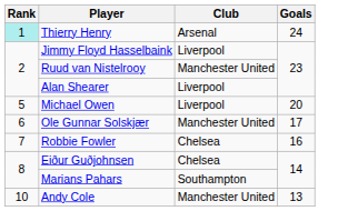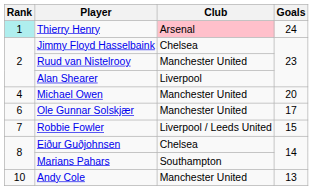Thierry Henry | Club: no background -> pink background
Jimmy Floyd Hasselbaink | Club: Liverpool -> Chelsea
Michael Owen | Rank: 5 -> 4
Michael Owen | Club: Liverpool -> Manchester United
Robbie Fowler | Club: Chelsea -> Liverpool / Leeds United
Robbie Fowler | Goals: 16 -> 15
